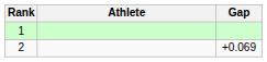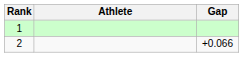2 | Gap: +0.069 -> +0.066
